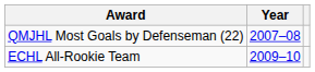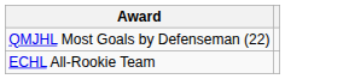- column: Year | 2007–08 | 2009–10
